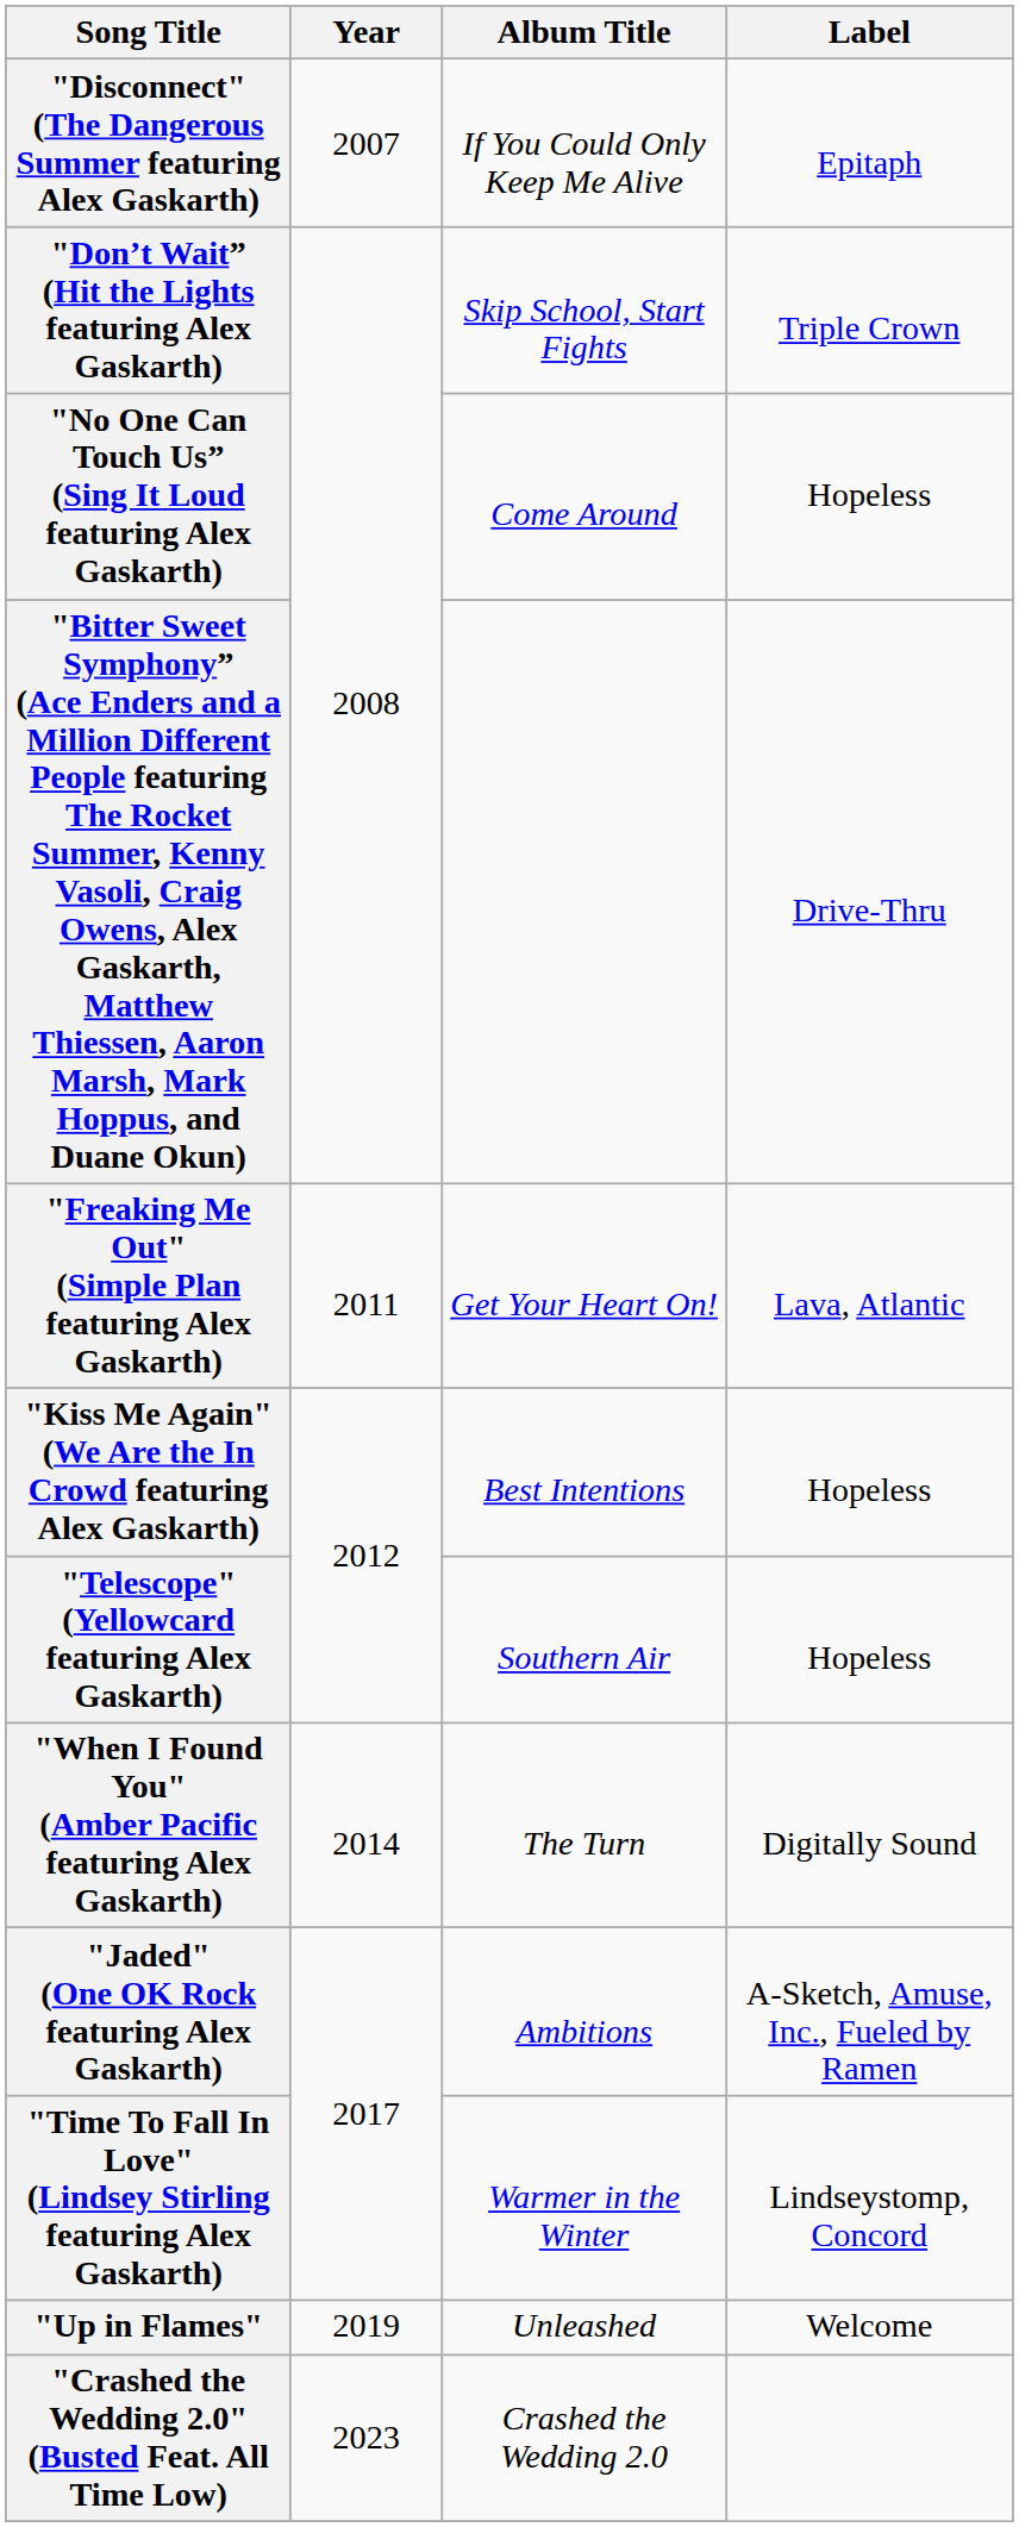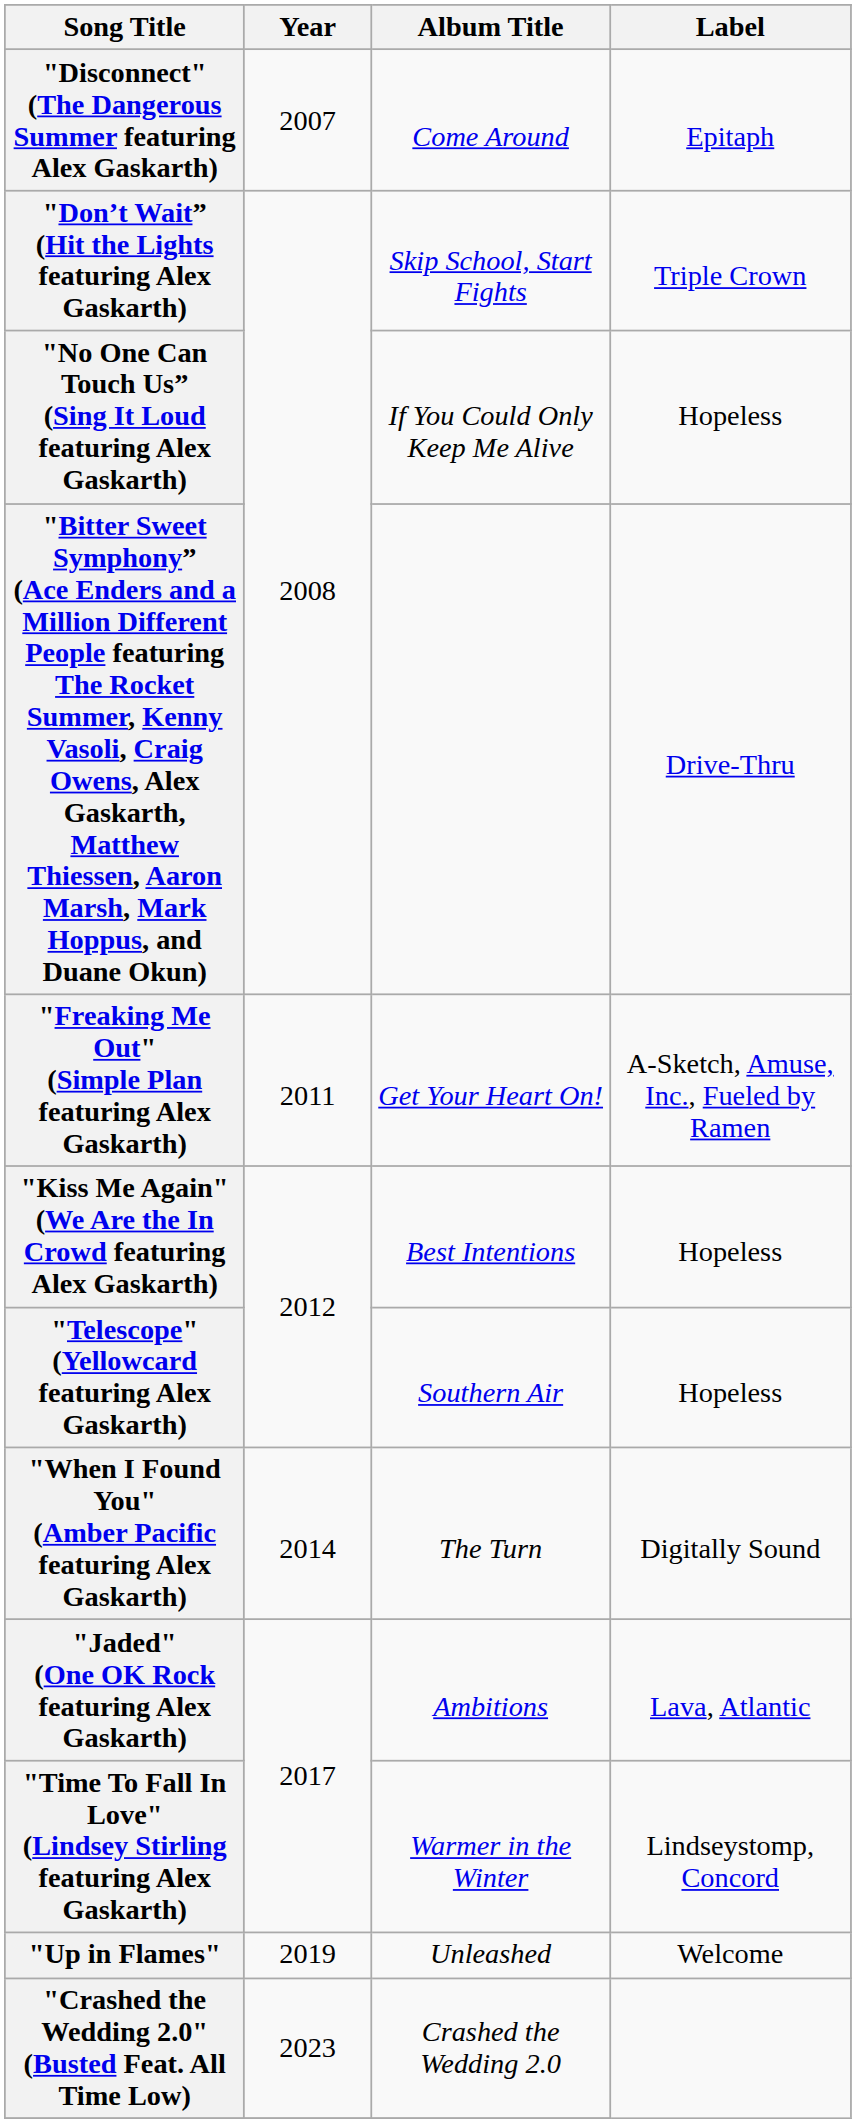"Disconnect" (The Dangerous Summer featuring Alex Gaskarth) | Album Title: If You Could Only Keep Me Alive -> Come Around
"No One Can Touch Us” (Sing It Loud featuring Alex Gaskarth) | Album Title: Come Around -> If You Could Only Keep Me Alive
"Freaking Me Out" (Simple Plan featuring Alex Gaskarth) | Label: Lava, Atlantic -> A-Sketch, Amuse, Inc., Fueled by Ramen
"Jaded" (One OK Rock featuring Alex Gaskarth) | Label: A-Sketch, Amuse, Inc., Fueled by Ramen -> Lava, Atlantic
